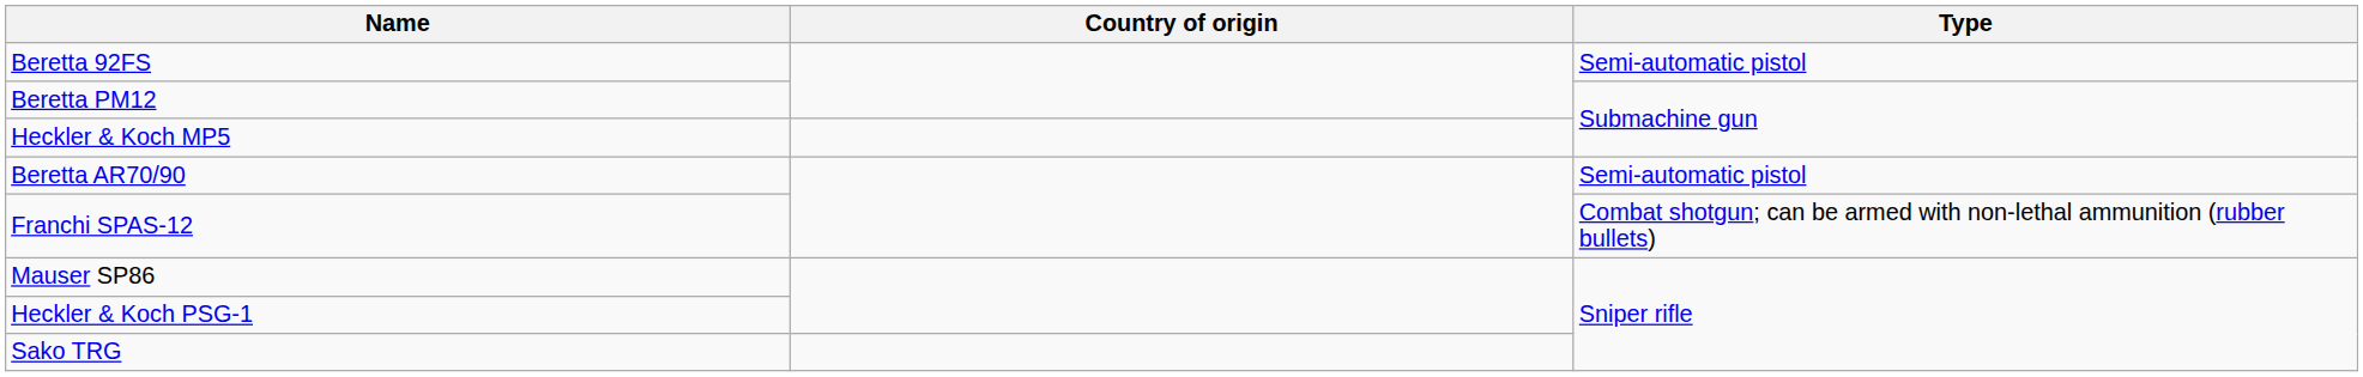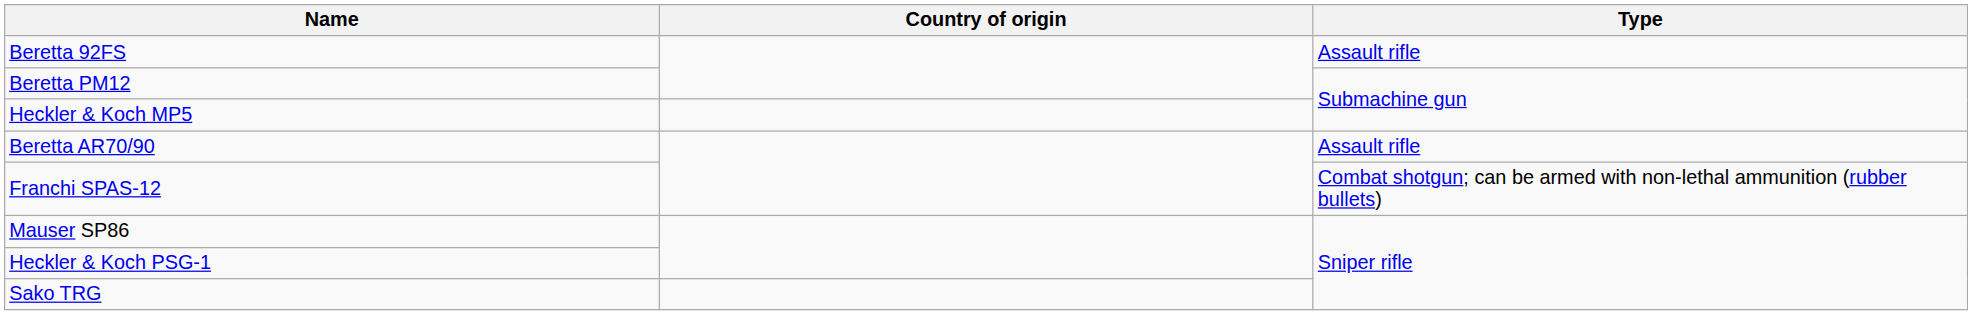Beretta 92FS | Type: Semi-automatic pistol -> Assault rifle
Beretta AR70/90 | Type: Semi-automatic pistol -> Assault rifle
